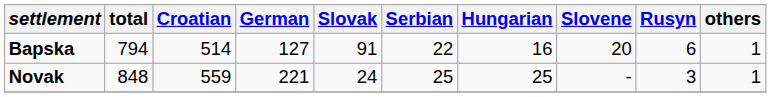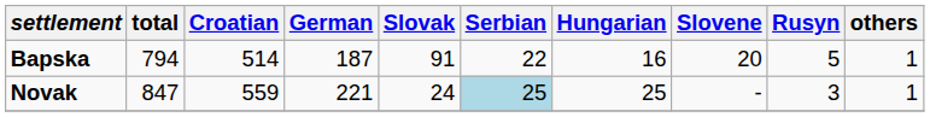Bapska | German: 127 -> 187
Bapska | Rusyn: 6 -> 5
Novak | total: 848 -> 847
Novak | Serbian: no background -> lightblue background
